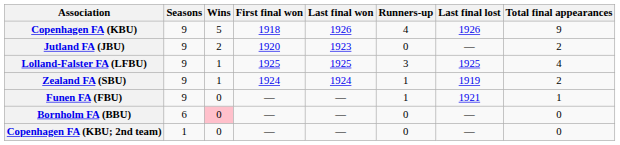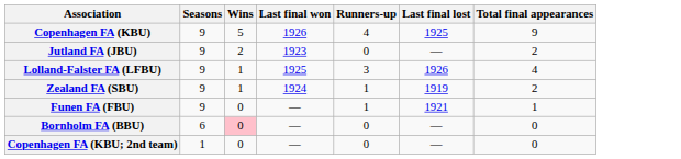- column: First final won | 1918 | 1920 | 1925 | 1924 | — | — | —
Copenhagen FA (KBU) | Last final lost: 1926 -> 1925
Lolland-Falster FA (LFBU) | Last final lost: 1925 -> 1926
